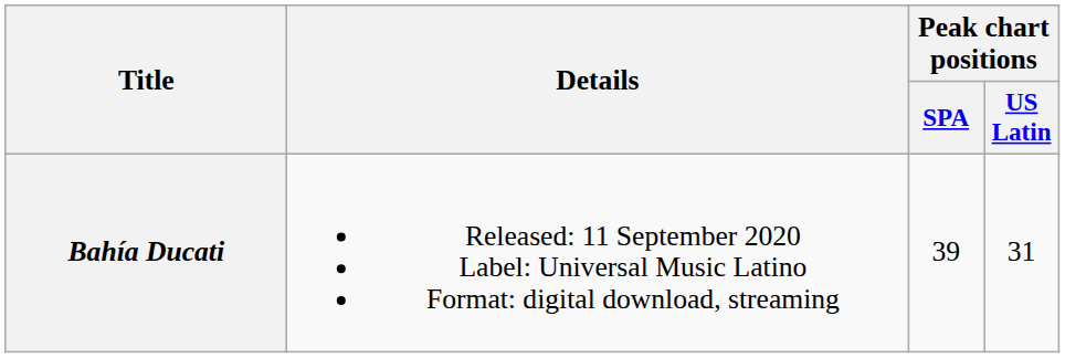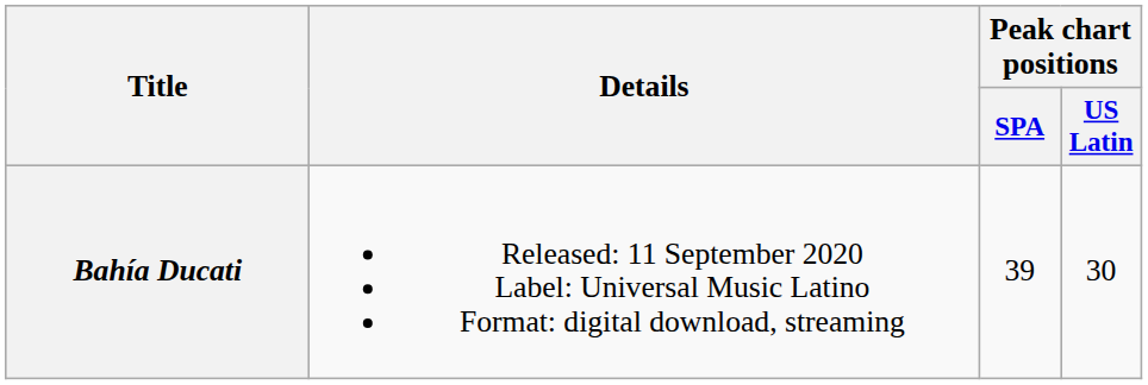Bahía Ducati | Peak chart positions / US Latin: 31 -> 30
